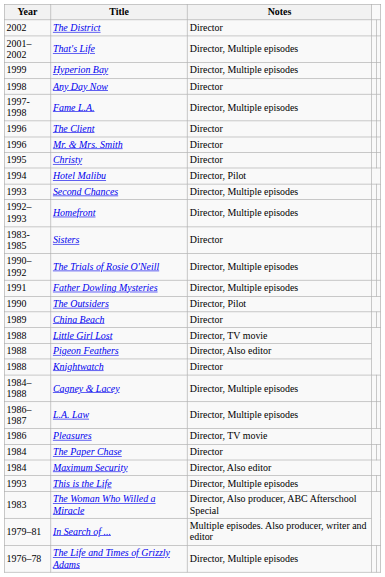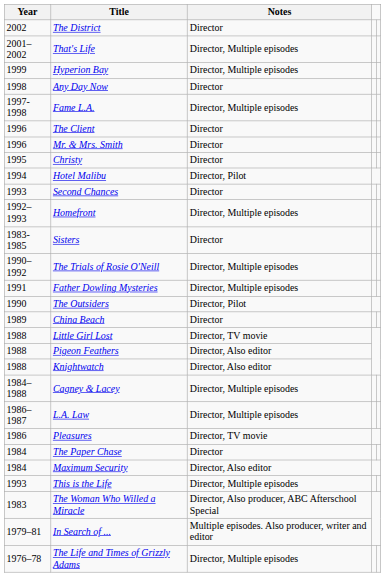Second Chances | Notes: Director, Multiple episodes -> Director
Knightwatch | Notes: Director -> Director, Also editor
